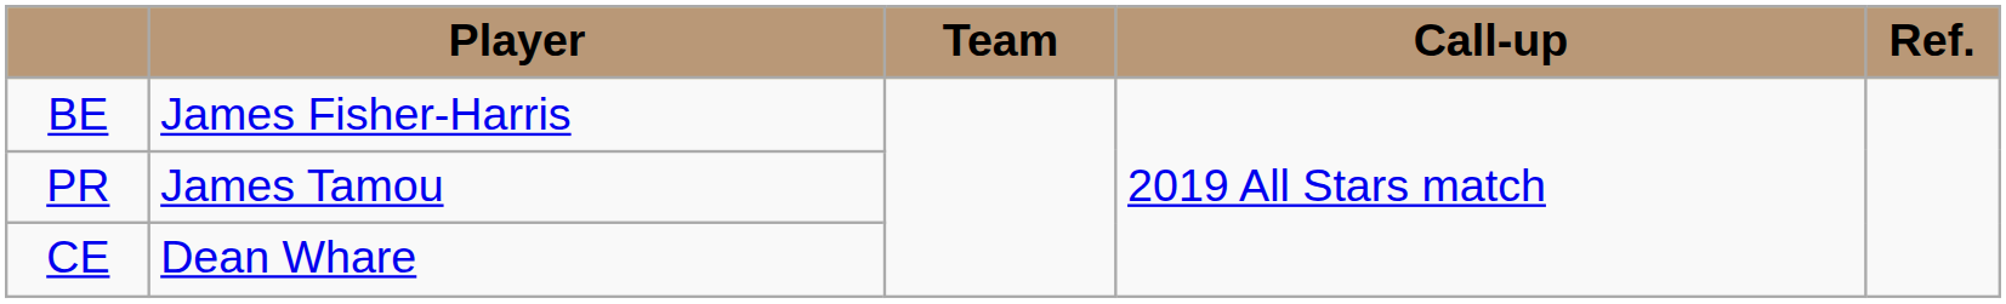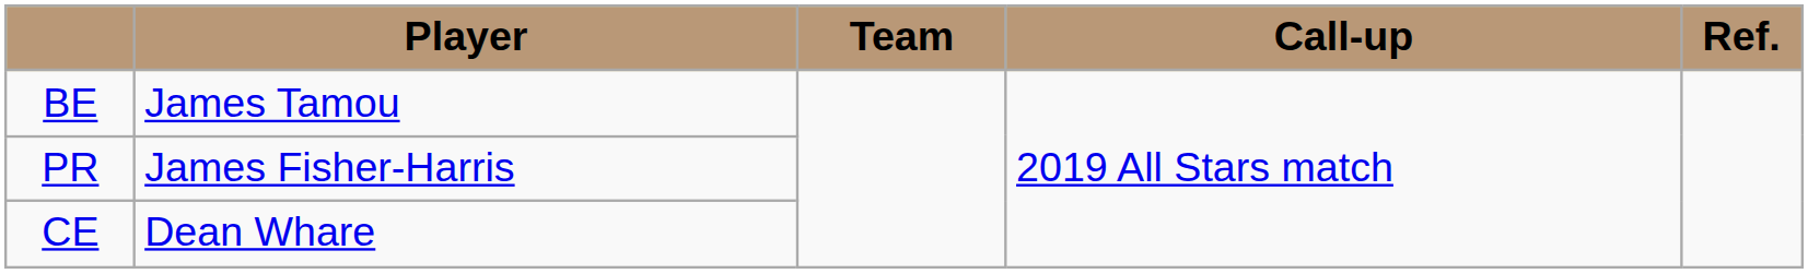BE | Player: James Fisher-Harris -> James Tamou
PR | Player: James Tamou -> James Fisher-Harris
